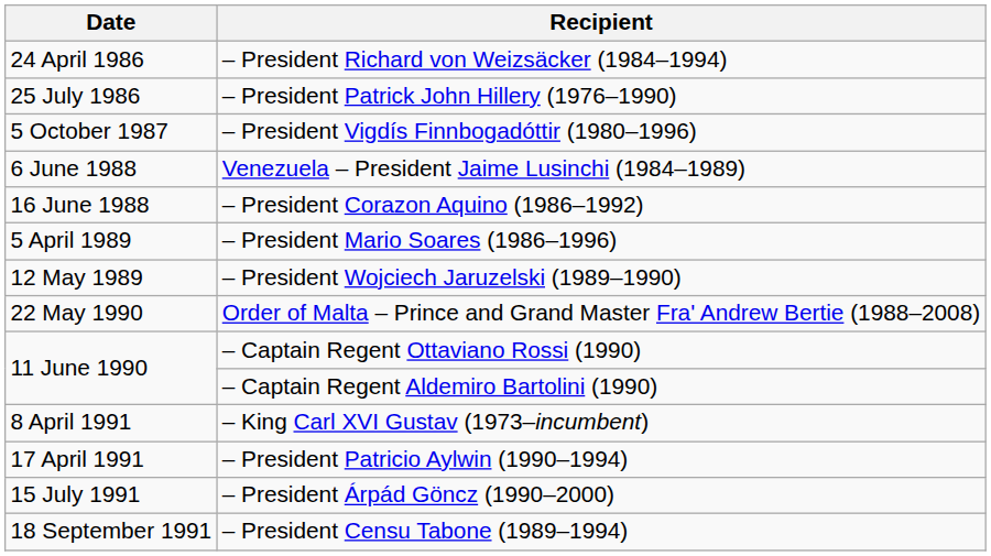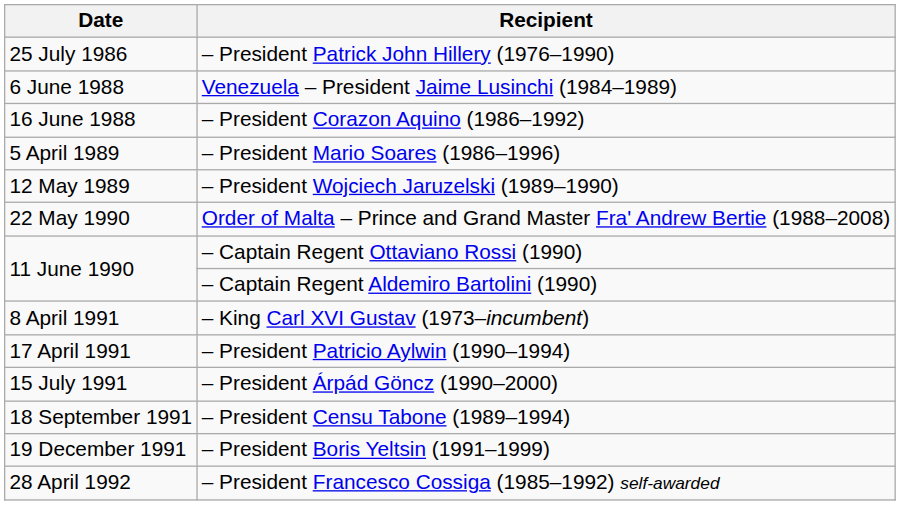- row: 24 April 1986 | – President Richard von Weizsäcker (1984–1994)
- row: 5 October 1987 | – President Vigdís Finnbogadóttir (1980–1996)
+ row: 19 December 1991 | – President Boris Yeltsin (1991–1999)
+ row: 28 April 1992 | – President Francesco Cossiga (1985–1992) self-awarded
